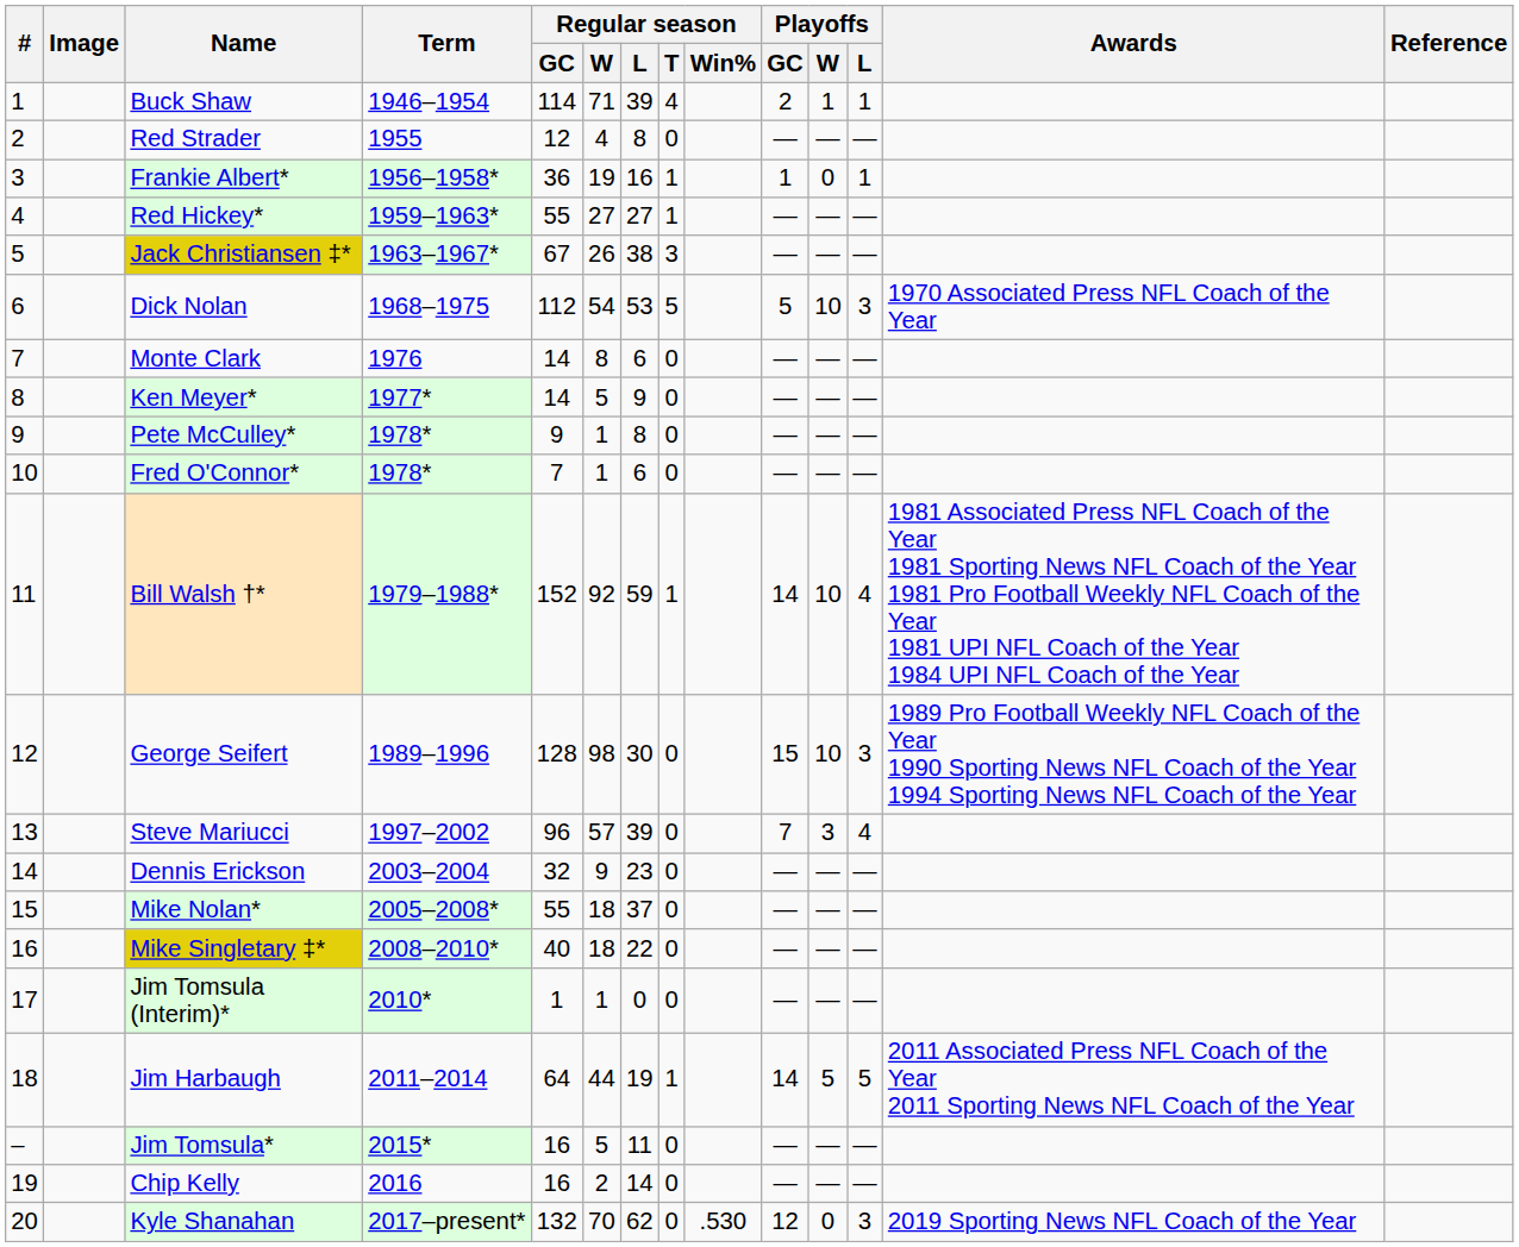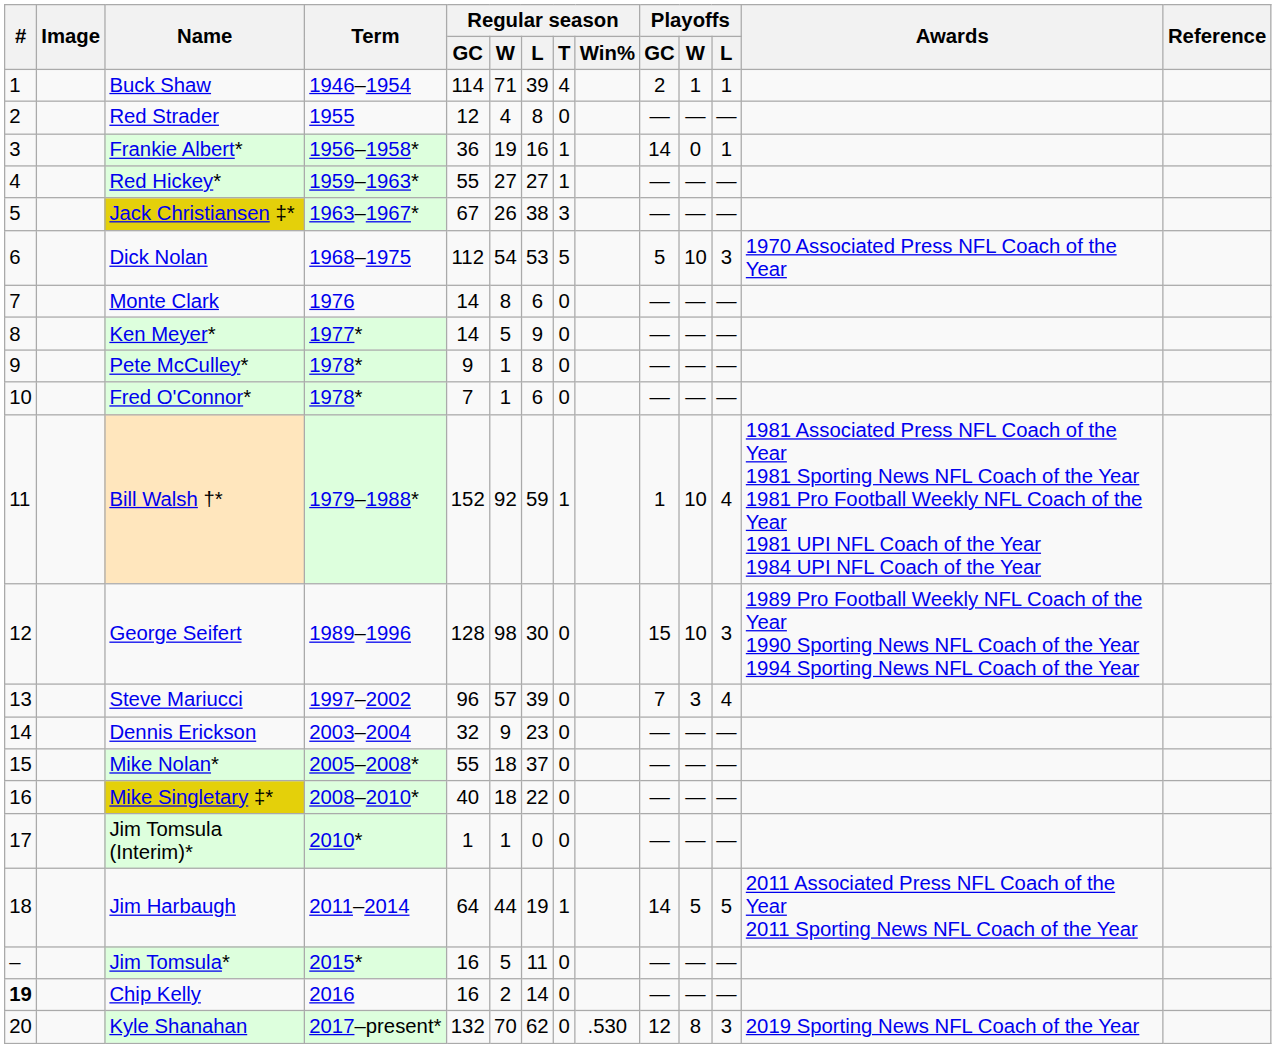Frankie Albert* | Playoffs / GC: 1 -> 14
Bill Walsh †* | Playoffs / GC: 14 -> 1
Chip Kelly | #: normal -> bold
Kyle Shanahan | Playoffs / W: 0 -> 8
